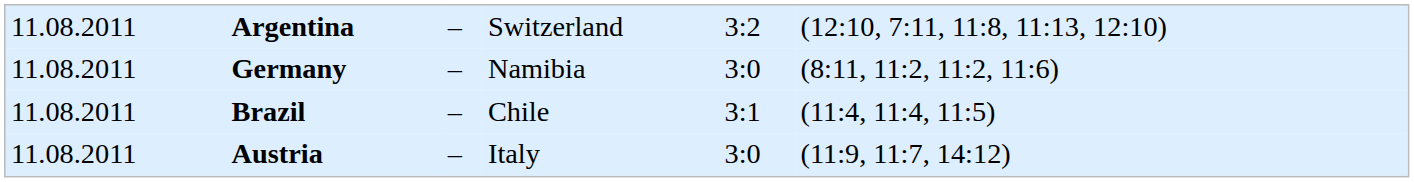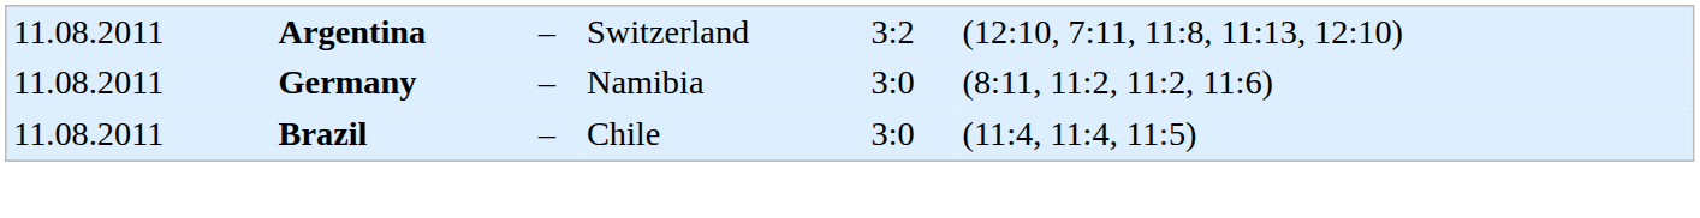Brazil | column 5: 3:1 -> 3:0
- row: 11.08.2011 | Austria | – | Italy | 3:0 | (11:9, 11:7, 14:12)
